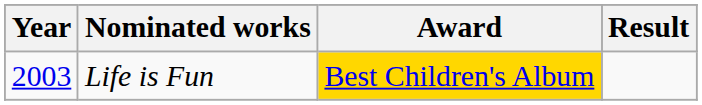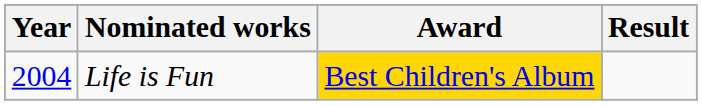Life is Fun | Year: 2003 -> 2004
